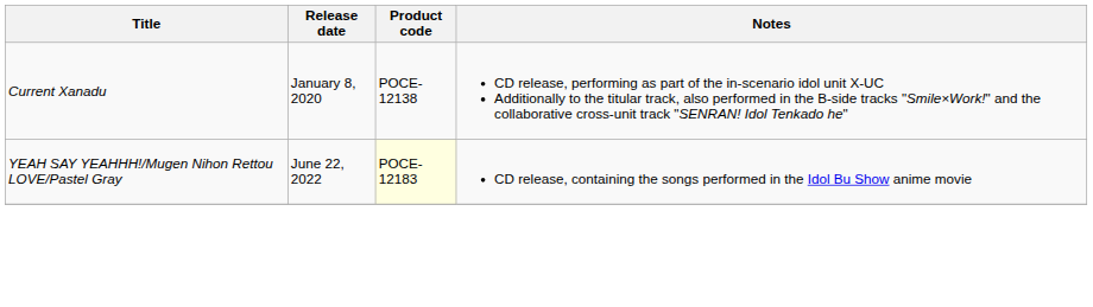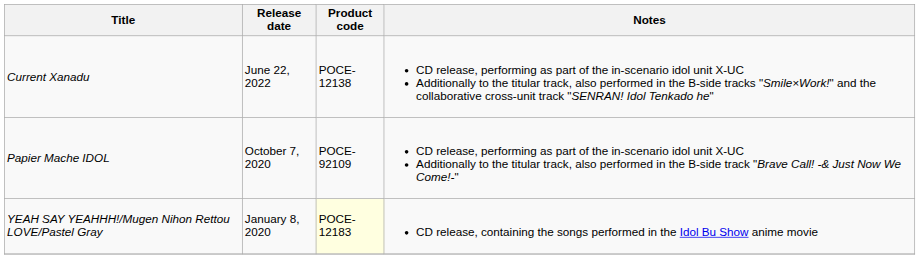Current Xanadu | Release date: January 8, 2020 -> June 22, 2022
+ row: Papier Mache IDOL | October 7, 2020 | POCE-92109 | CD release, performing as part of the in-scenario idol unit X-UC Additionally to the titular track, also performed in the B-side track "Brave Call! -& Just Now We Come!-"
YEAH SAY YEAHHH!/Mugen Nihon Rettou LOVE/Pastel Gray | Release date: June 22, 2022 -> January 8, 2020
